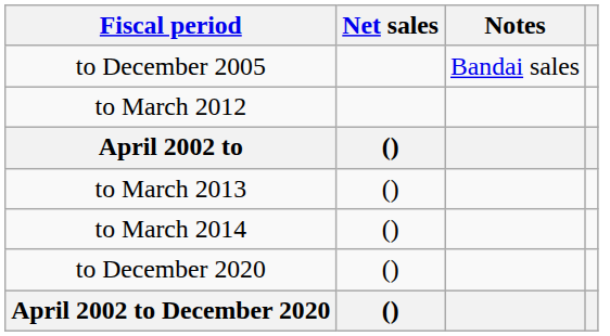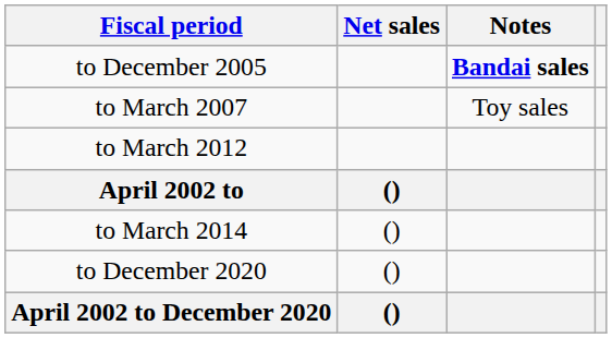to December 2005 | Notes: normal -> bold
+ row: to March 2007 | Toy sales
- row: to March 2013 | ()
